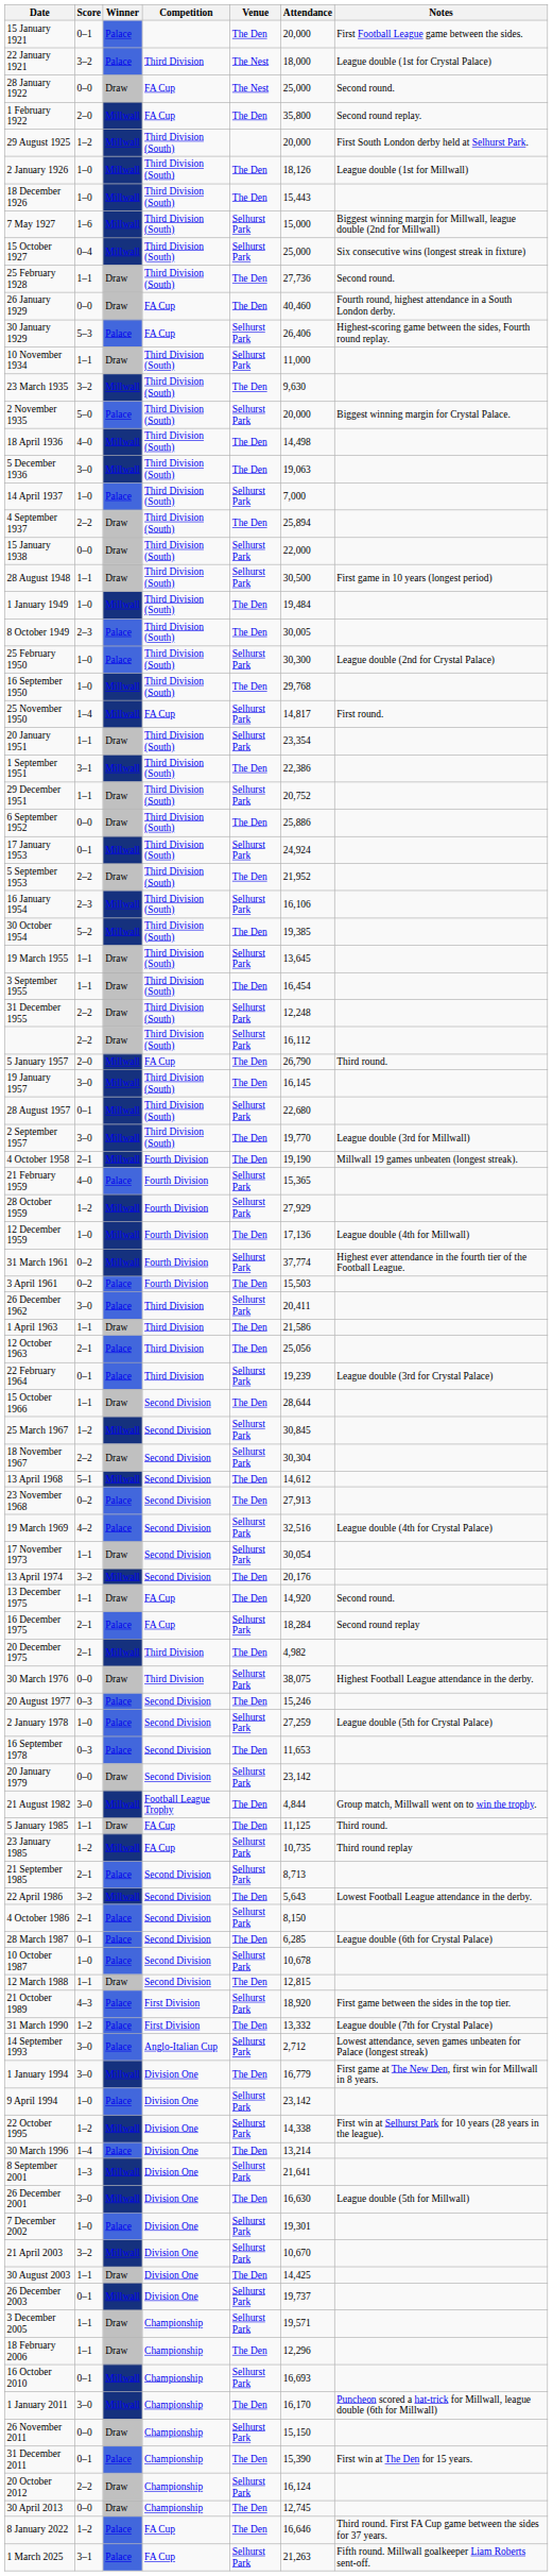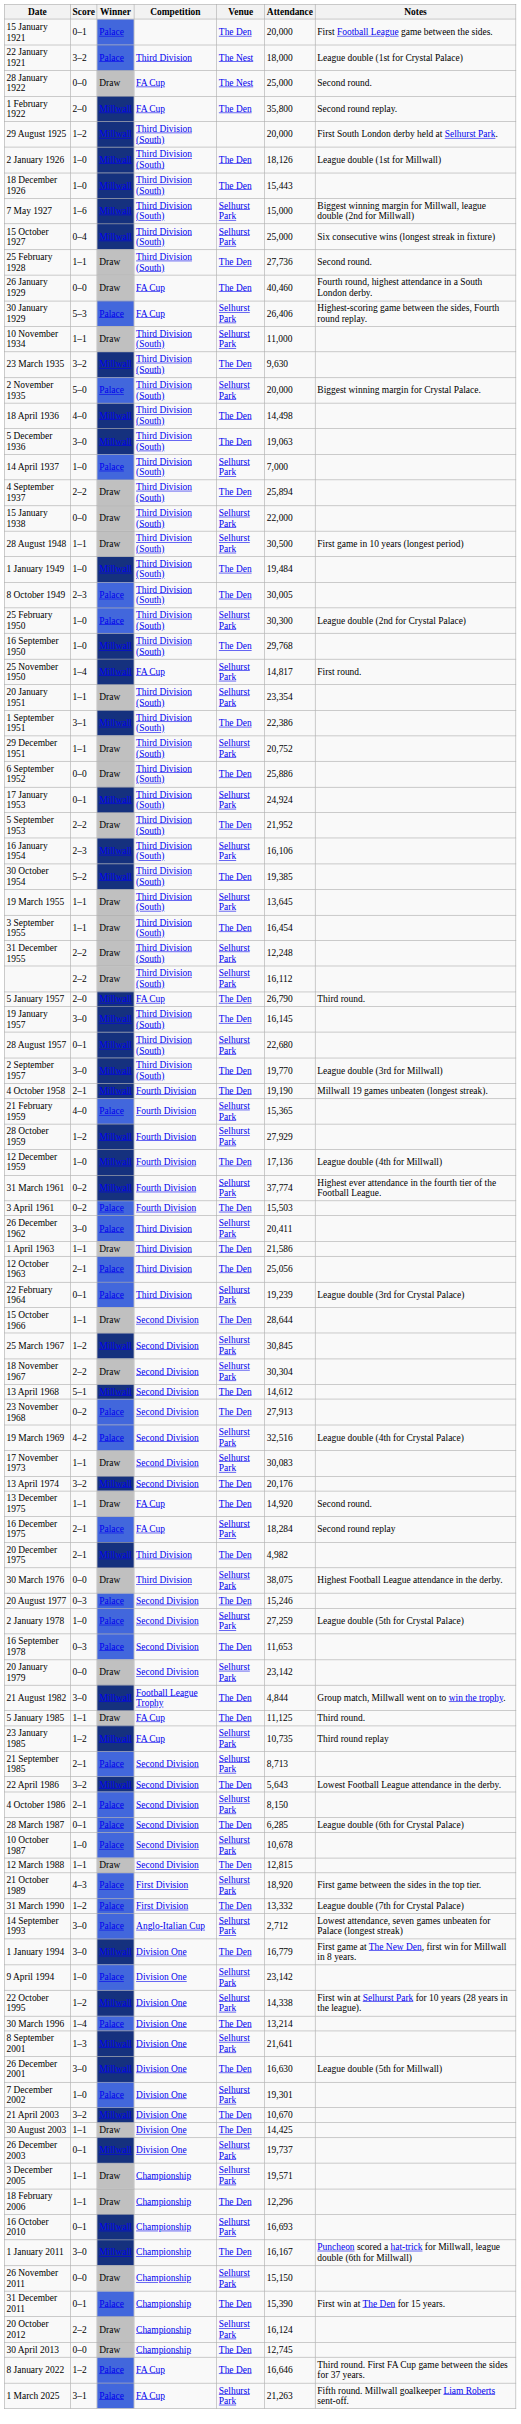17 November 1973 | Attendance: 30,054 -> 30,083
21 April 2003 | Venue: Selhurst Park -> The Den
1 January 2011 | Attendance: 16,170 -> 16,167
